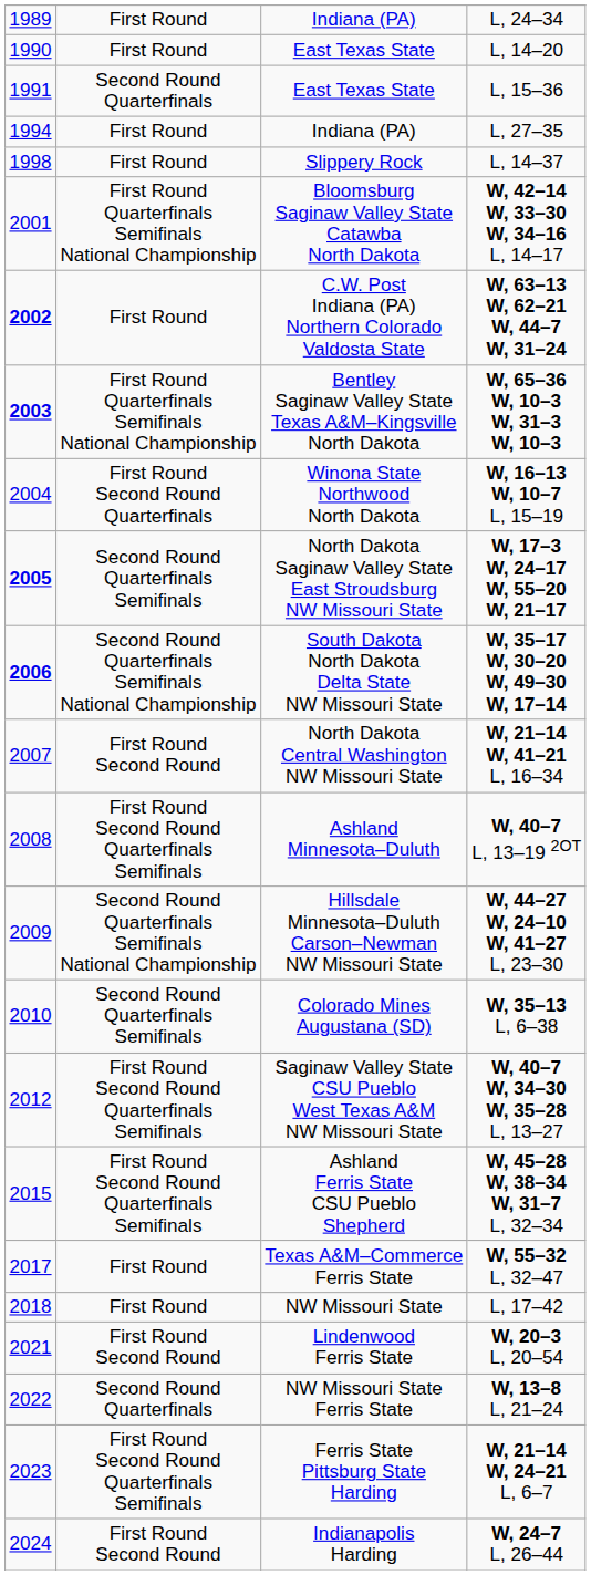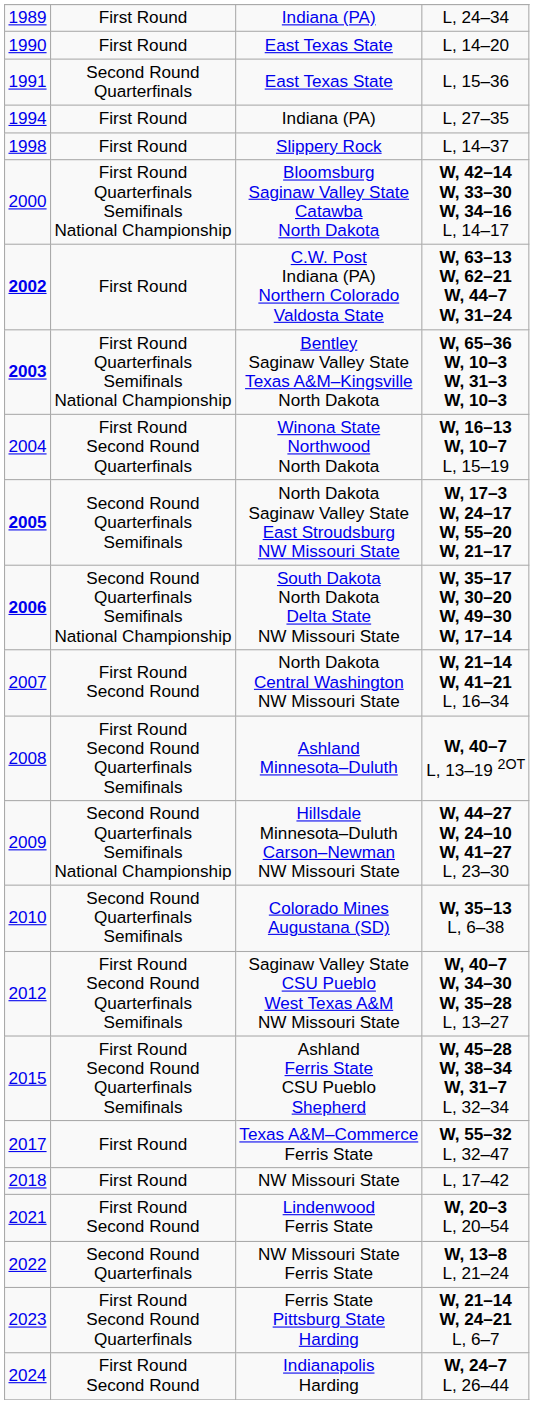W, 42–14 W, 33–30 W, 34–16 L, 14–17 | column 1: 2001 -> 2000
W, 21–14 W, 24–21 L, 6–7 | column 2: First Round Second Round Quarterfinals Semifinals -> First Round Second Round Quarterfinals
